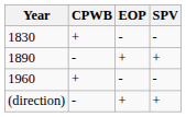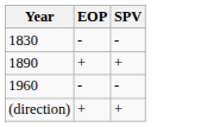- column: CPWB | + | - | + | -
